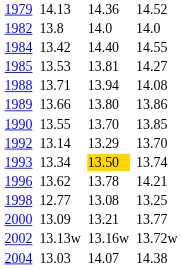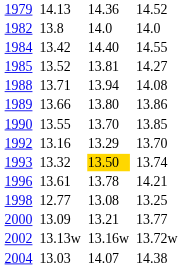1985 | column 3: 13.53 -> 13.52
1992 | column 3: 13.14 -> 13.16
1993 | column 3: 13.34 -> 13.32
1996 | column 3: 13.62 -> 13.61
